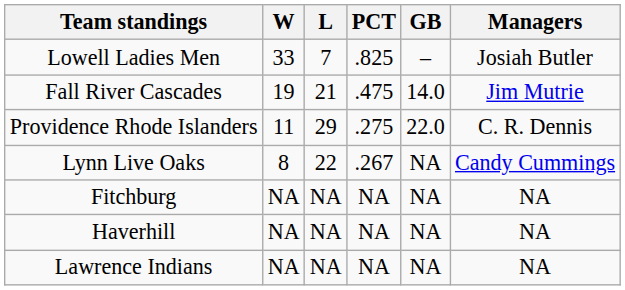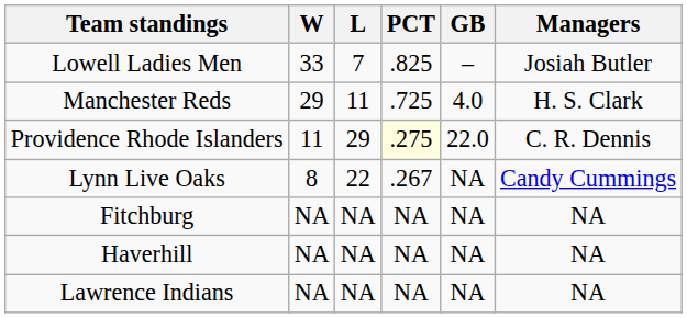+ row: Manchester Reds | 29 | 11 | .725 | 4.0 | H. S. Clark
- row: Fall River Cascades | 19 | 21 | .475 | 14.0 | Jim Mutrie
Providence Rhode Islanders | PCT: no background -> lightyellow background
